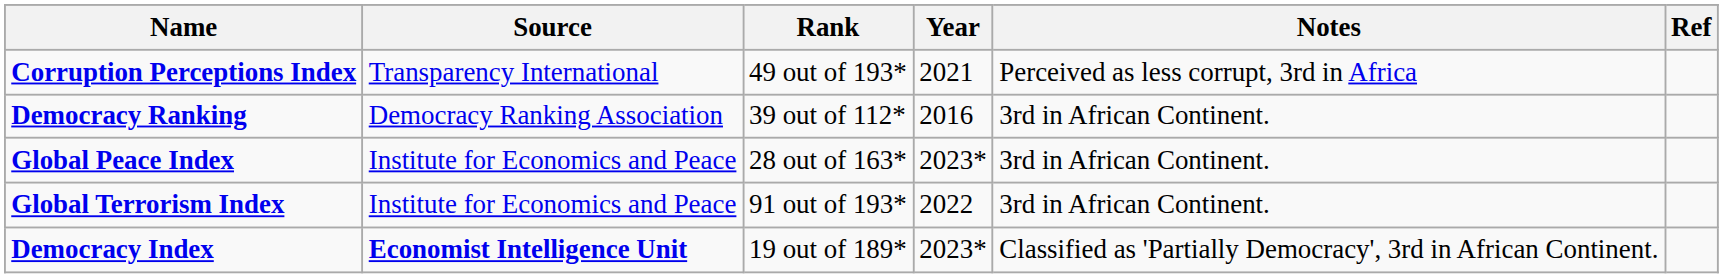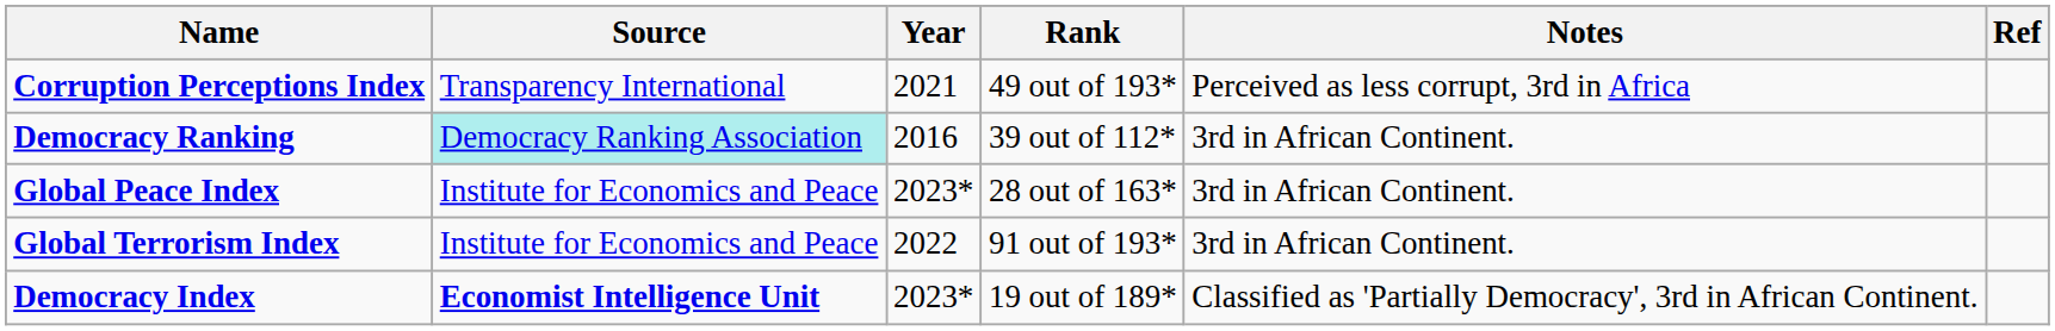columns swapped: Year <-> Rank
Democracy Ranking | Source: no background -> paleturquoise background
